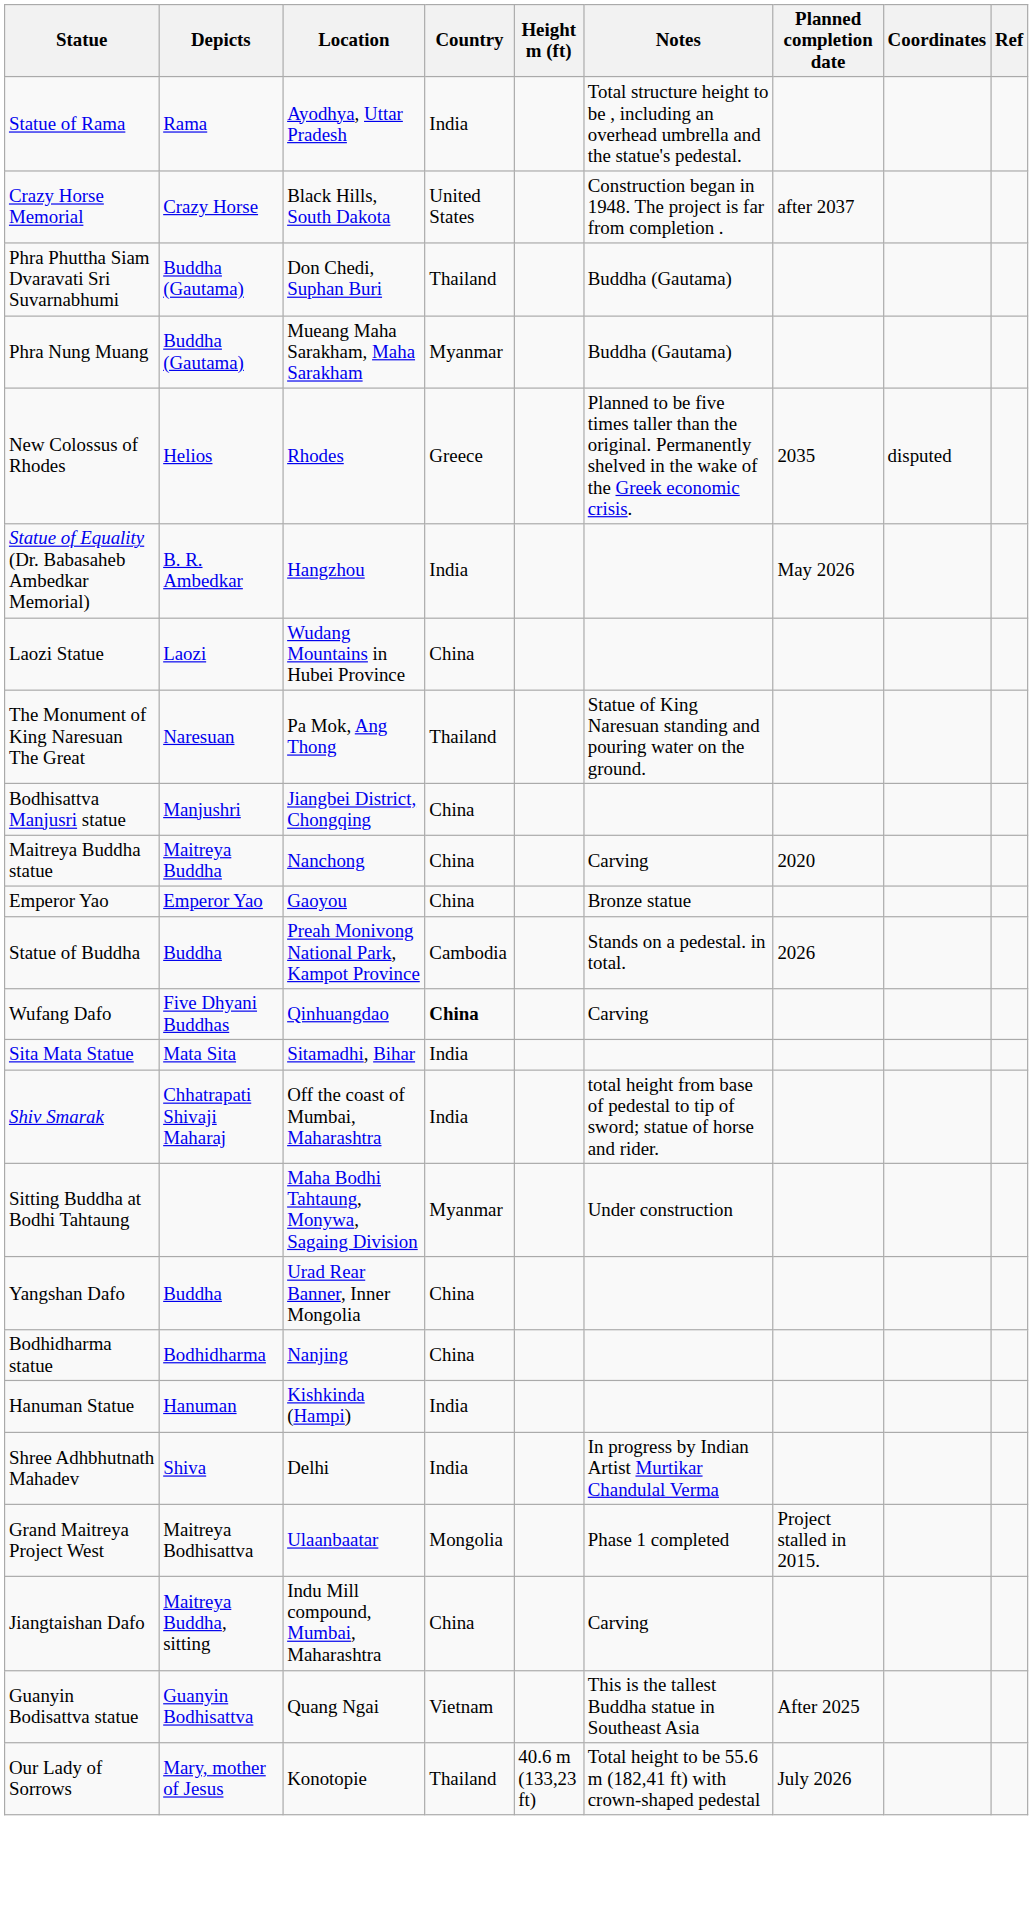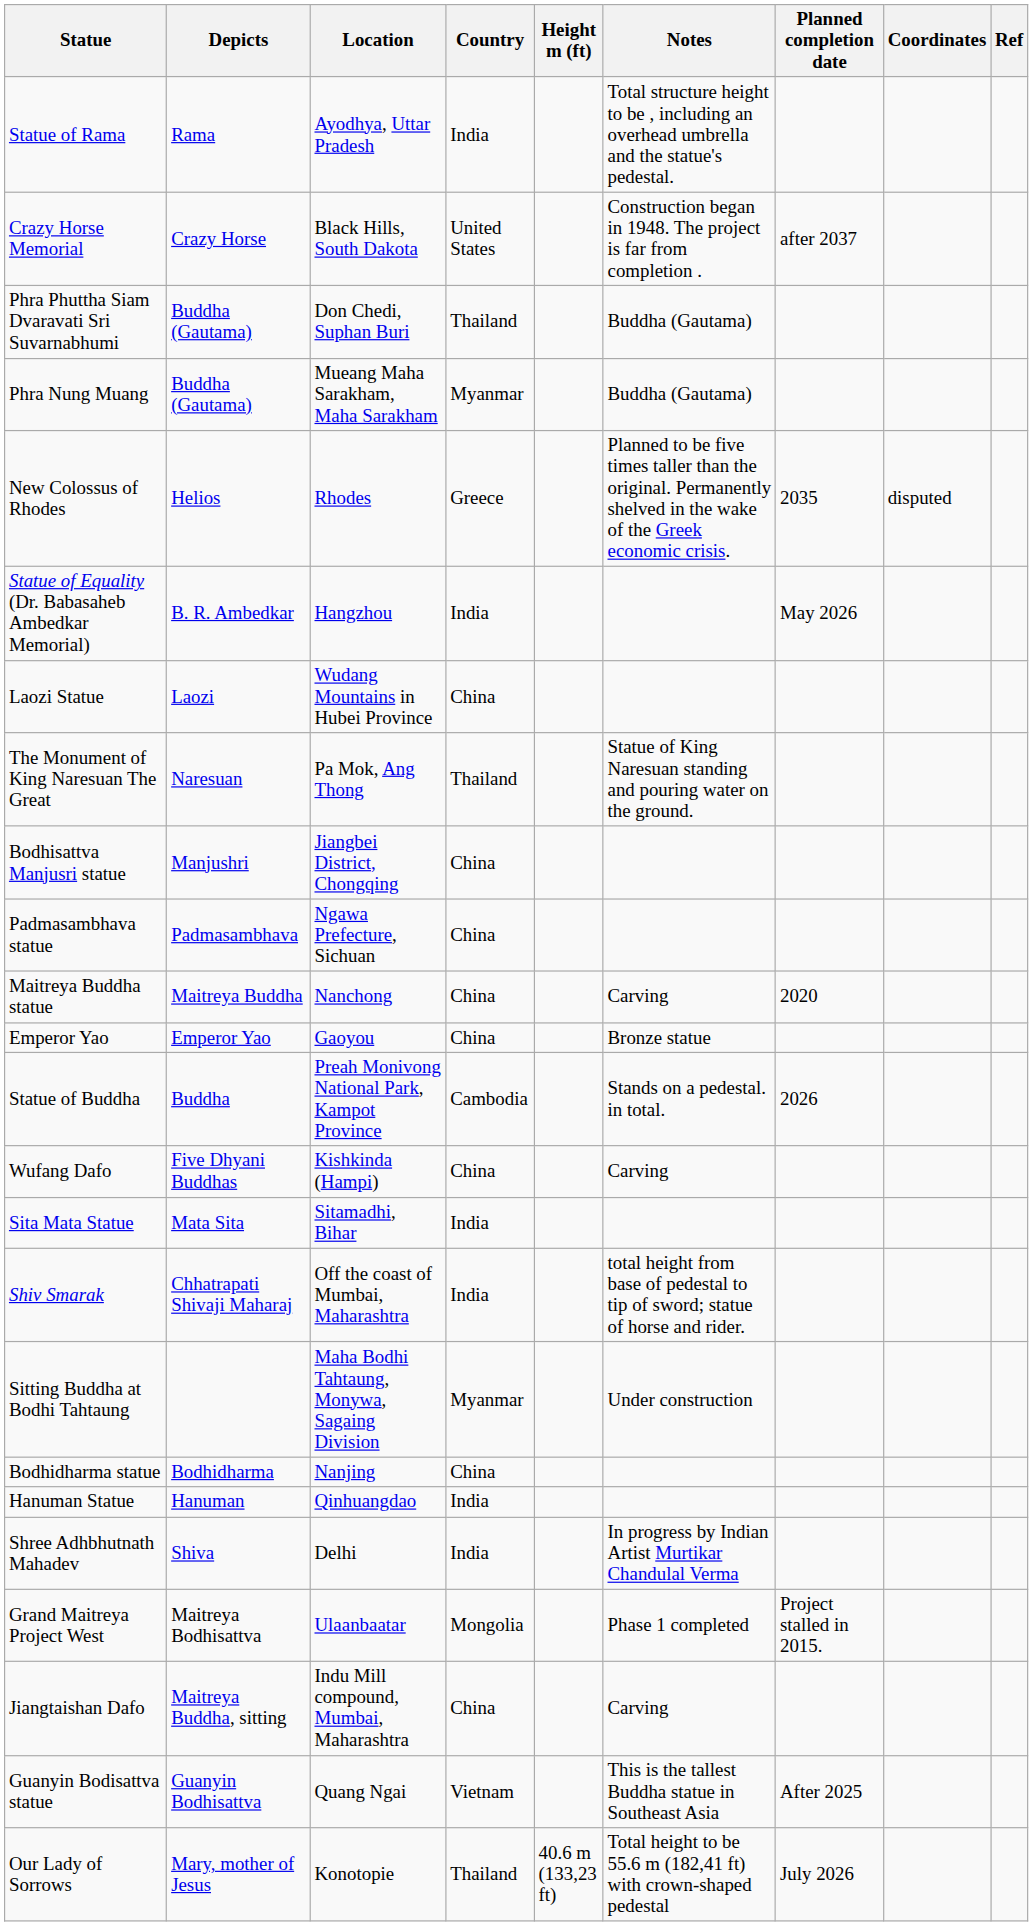+ row: Padmasambhava statue | Padmasambhava | Ngawa Prefecture, Sichuan | China
Wufang Dafo | Location: Qinhuangdao -> Kishkinda (Hampi)
Wufang Dafo | Country: bold -> normal
- row: Yangshan Dafo | Buddha | Urad Rear Banner, Inner Mongolia | China
Hanuman Statue | Location: Kishkinda (Hampi) -> Qinhuangdao
